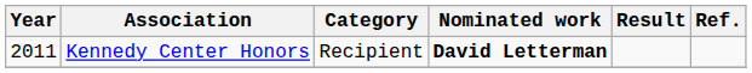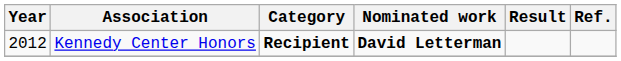Kennedy Center Honors | Year: 2011 -> 2012
Kennedy Center Honors | Category: normal -> bold
